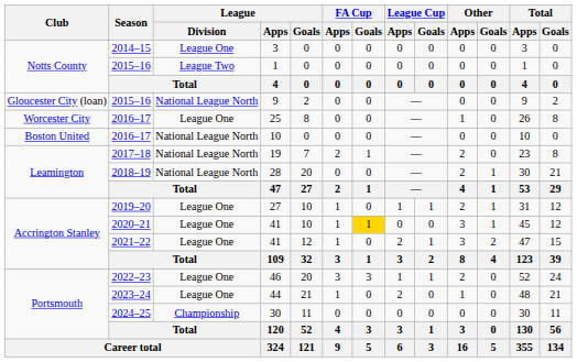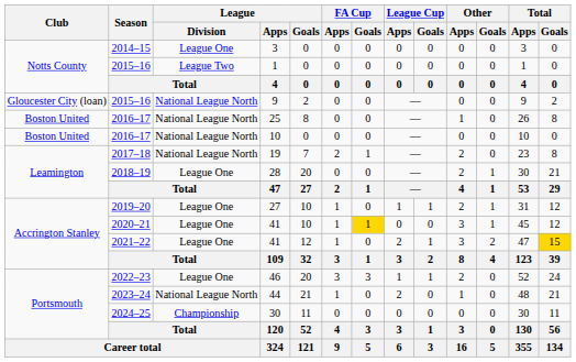25 | Club: Worcester City -> Boston United
25 | League / Division: League One -> National League North
28 | League / Division: National League North -> League One
2021–22 / 41 | Total / Goals: no background -> gold background
44 | League / Division: League One -> National League North
